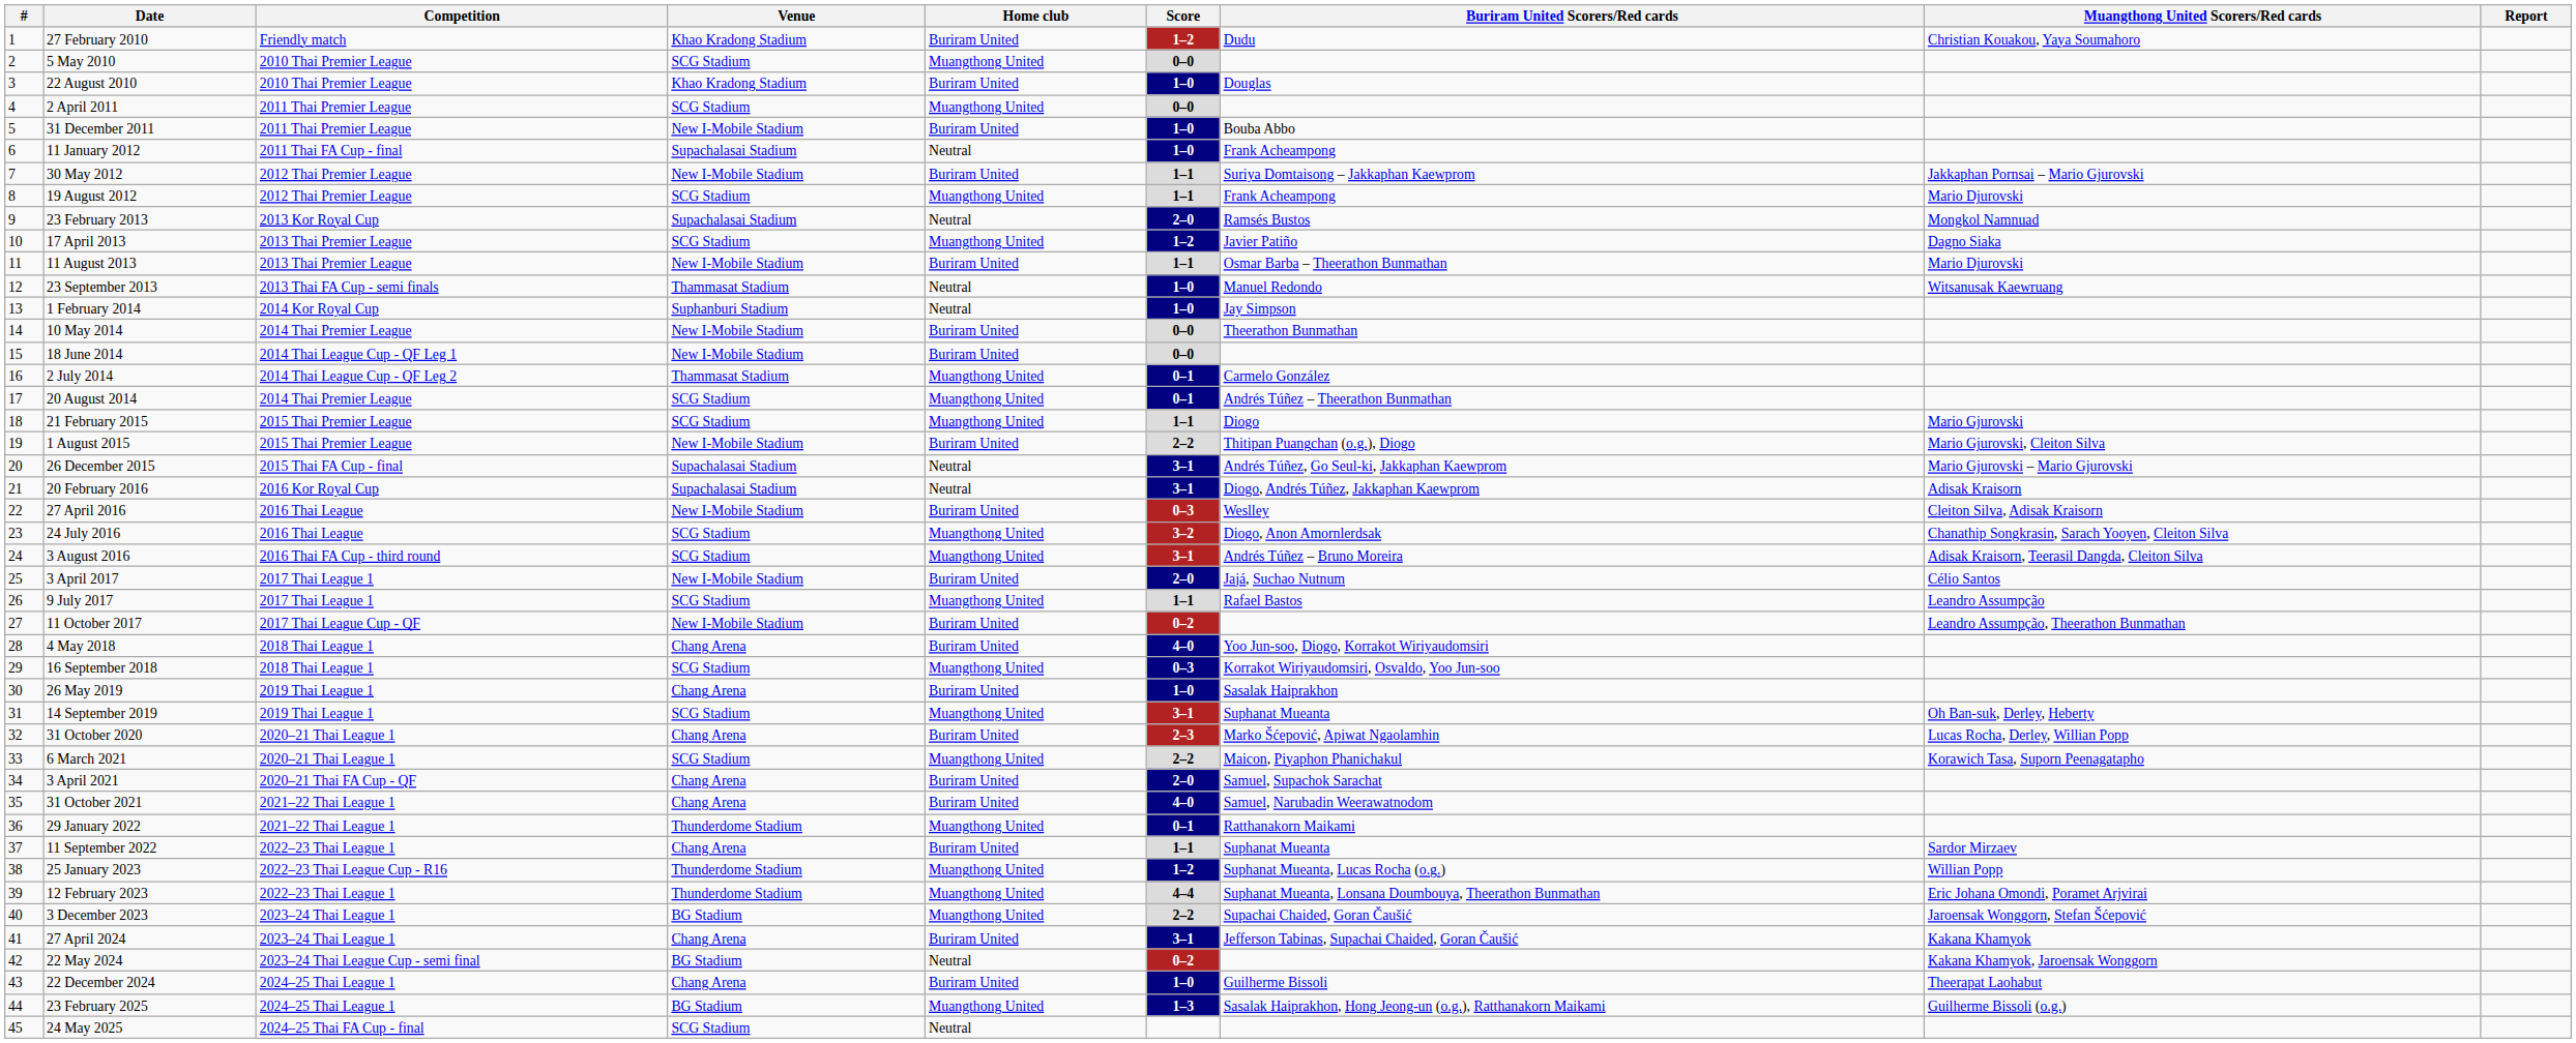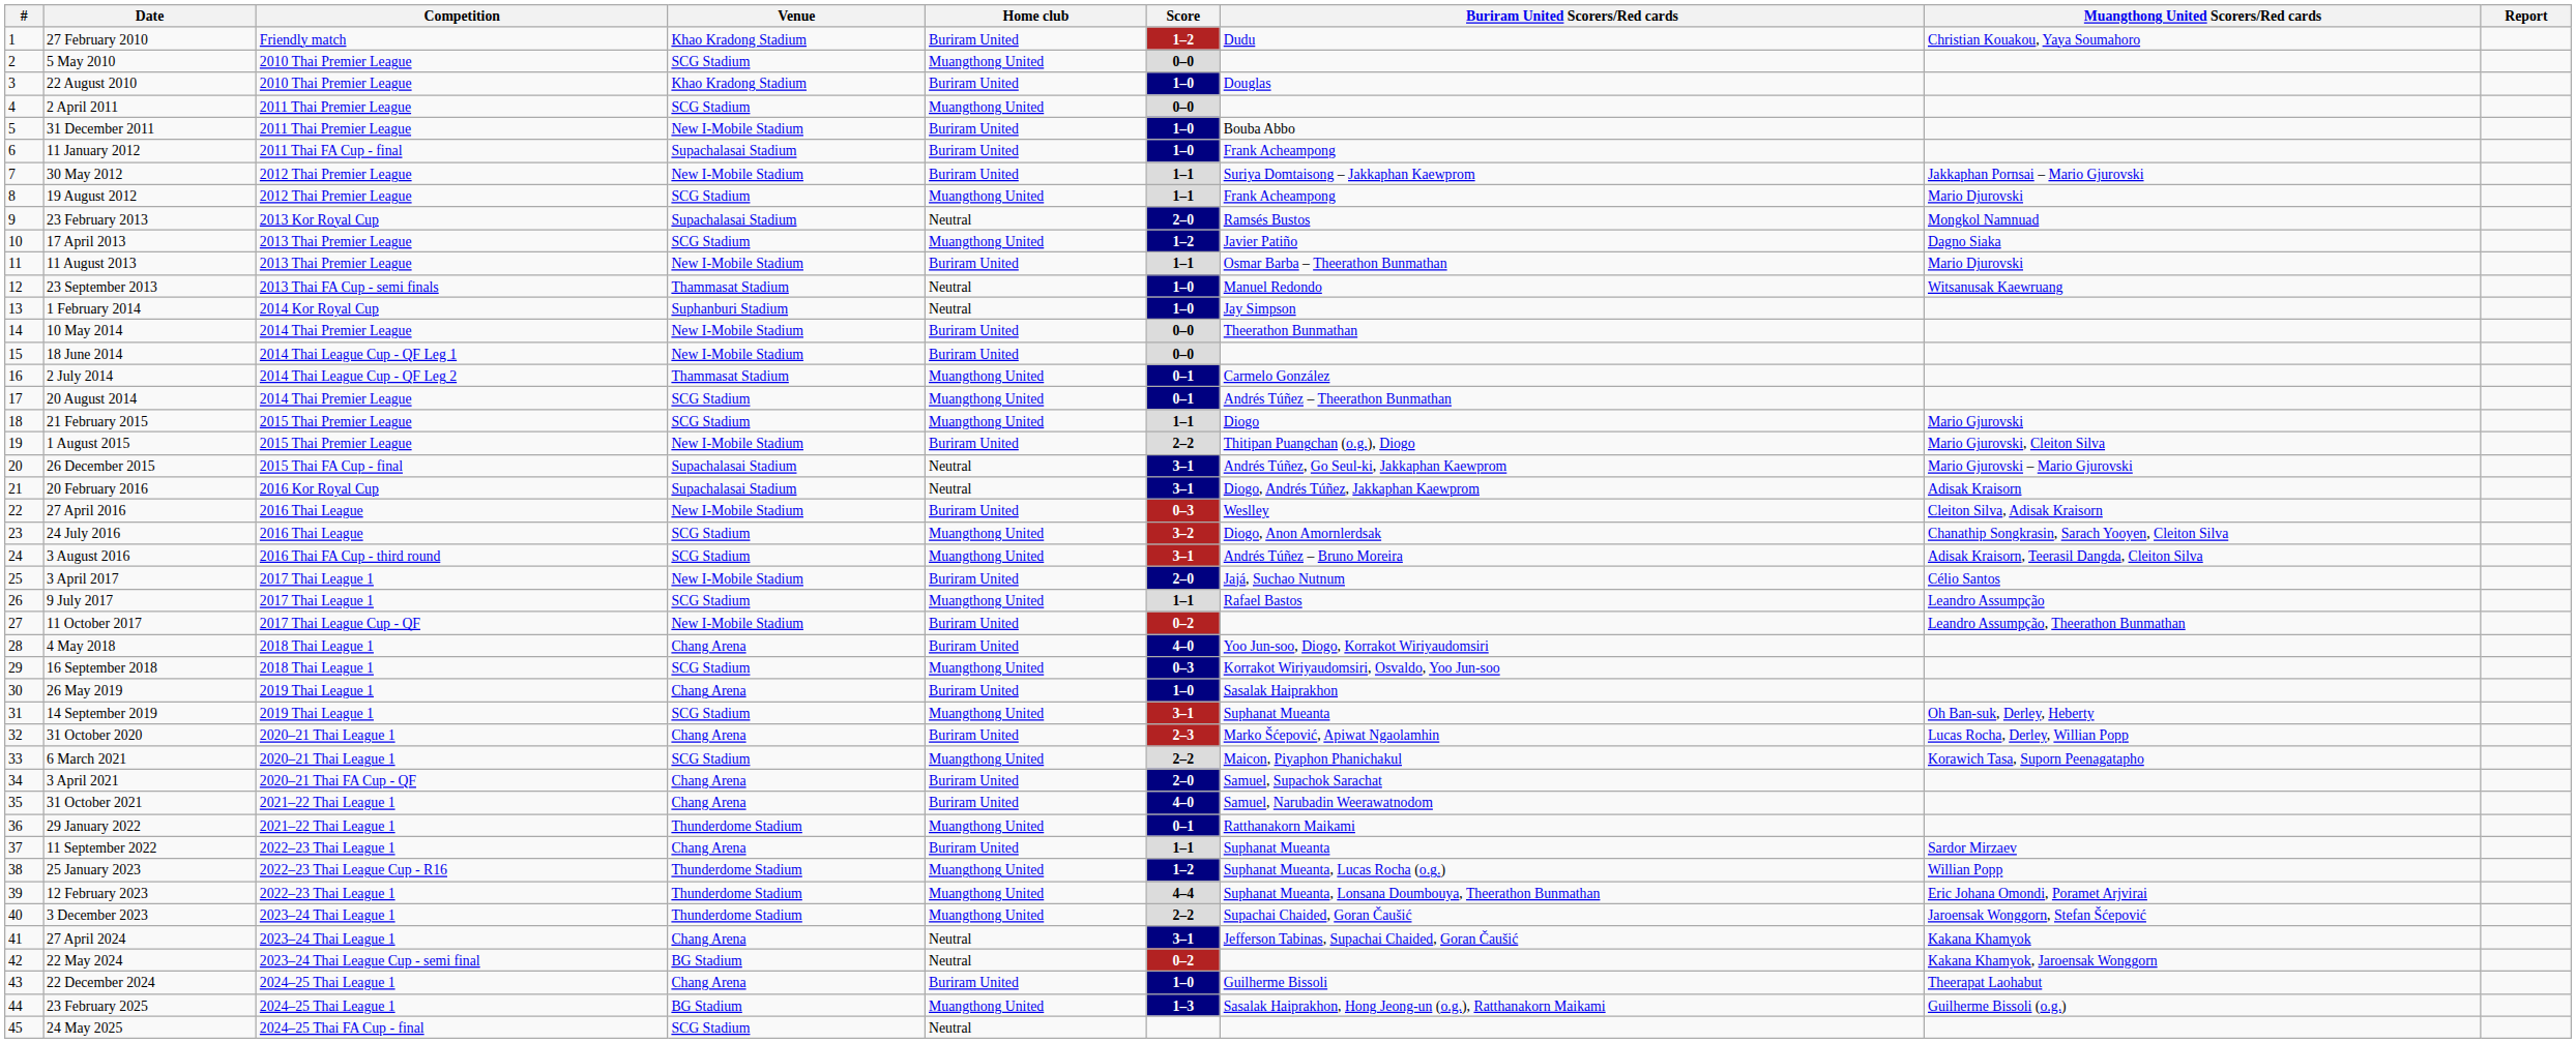11 January 2012 | Home club: Neutral -> Buriram United
3 December 2023 | Venue: BG Stadium -> Thunderdome Stadium
27 April 2024 | Home club: Buriram United -> Neutral
